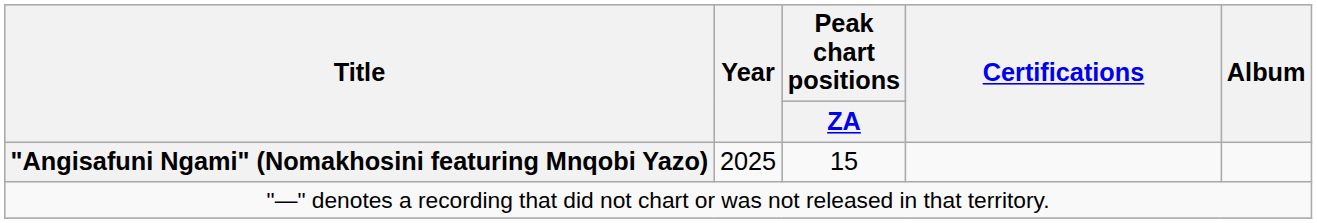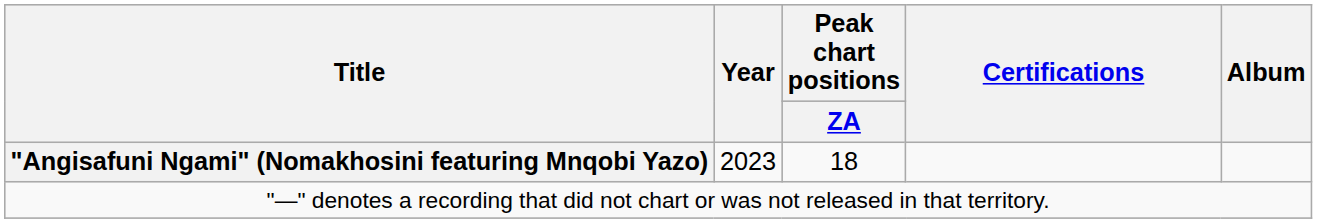"Angisafuni Ngami" (Nomakhosini featuring Mnqobi Yazo) | Year: 2025 -> 2023
"Angisafuni Ngami" (Nomakhosini featuring Mnqobi Yazo) | Peak chart positions / ZA: 15 -> 18
